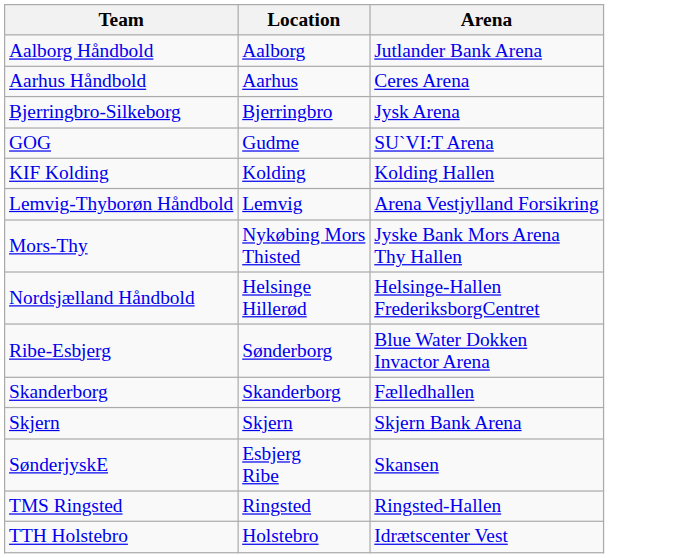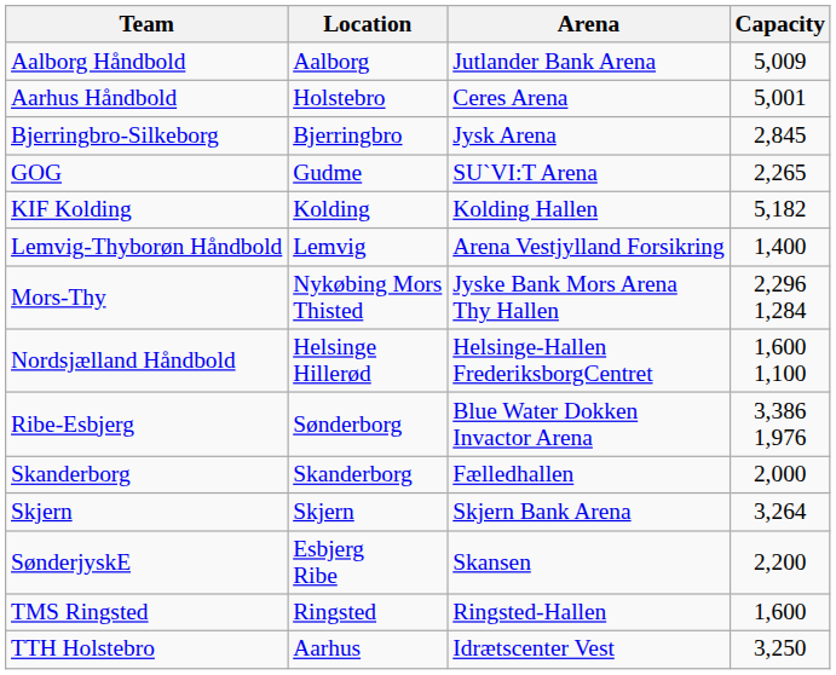+ column: Capacity | 5,009 | 5,001 | 2,845 | 2,265 | 5,182 | 1,400 | 2,296 1,284 | 1,600 1,100 | 3,386 1,976 | 2,000 | 3,264 | 2,200 | 1,600 | 3,250
Aarhus Håndbold | Location: Aarhus -> Holstebro
TTH Holstebro | Location: Holstebro -> Aarhus
